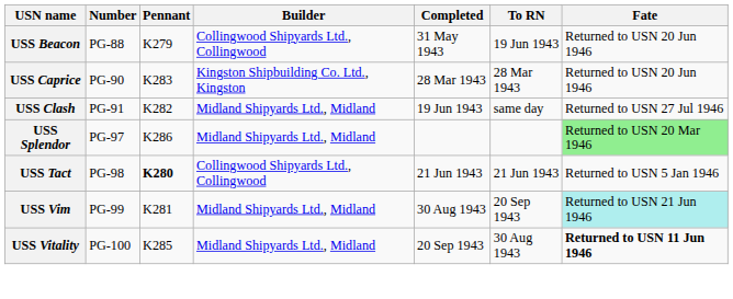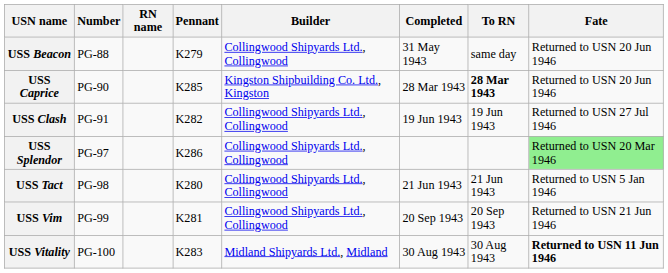+ column: RN name
USS Beacon | To RN: 19 Jun 1943 -> same day
USS Caprice | Pennant: K283 -> K285
USS Caprice | To RN: normal -> bold
USS Clash | Builder: Midland Shipyards Ltd., Midland -> Collingwood Shipyards Ltd., Collingwood
USS Clash | To RN: same day -> 19 Jun 1943
USS Splendor | Builder: Midland Shipyards Ltd., Midland -> Collingwood Shipyards Ltd., Collingwood
USS Tact | Pennant: bold -> normal
USS Vim | Builder: Midland Shipyards Ltd., Midland -> Collingwood Shipyards Ltd., Collingwood
USS Vim | Completed: 30 Aug 1943 -> 20 Sep 1943
USS Vim | Fate: paleturquoise background -> no background
USS Vitality | Pennant: K285 -> K283
USS Vitality | Completed: 20 Sep 1943 -> 30 Aug 1943
